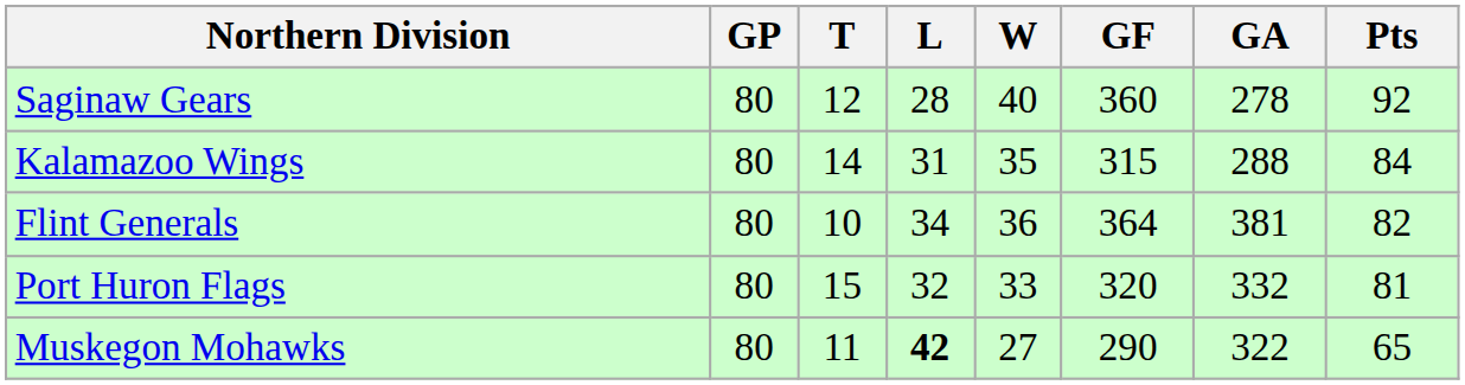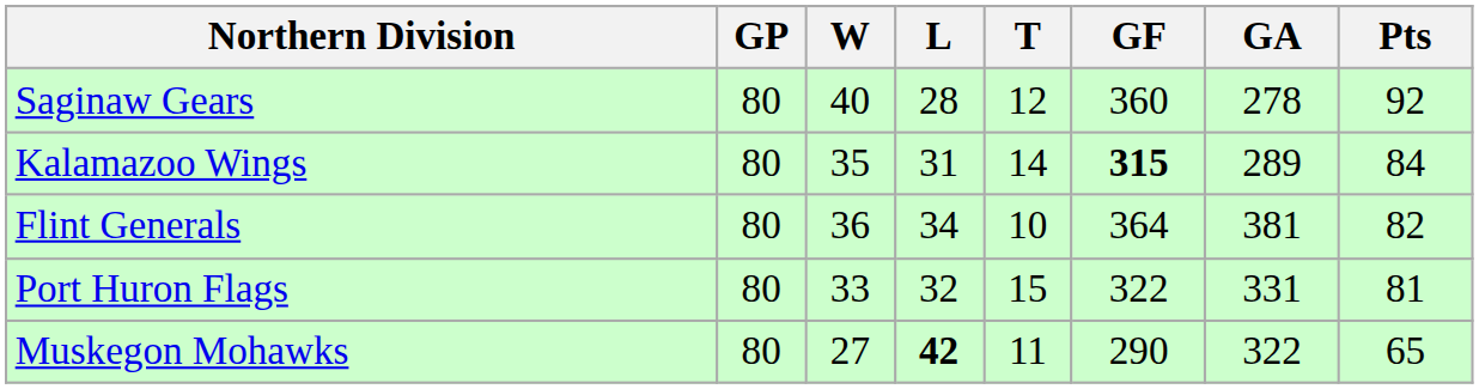columns swapped: W <-> T
Kalamazoo Wings | GF: normal -> bold
Kalamazoo Wings | GA: 288 -> 289
Port Huron Flags | GF: 320 -> 322
Port Huron Flags | GA: 332 -> 331
